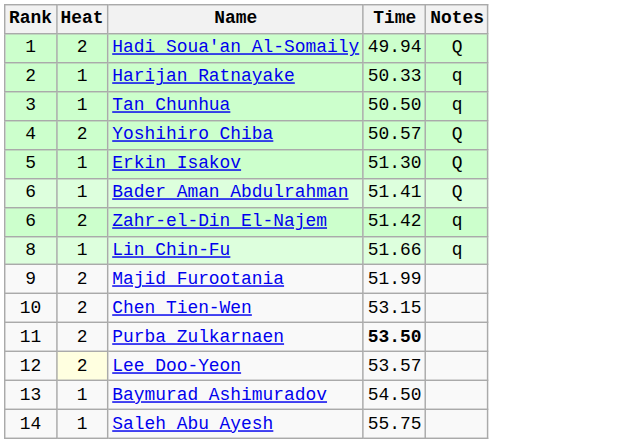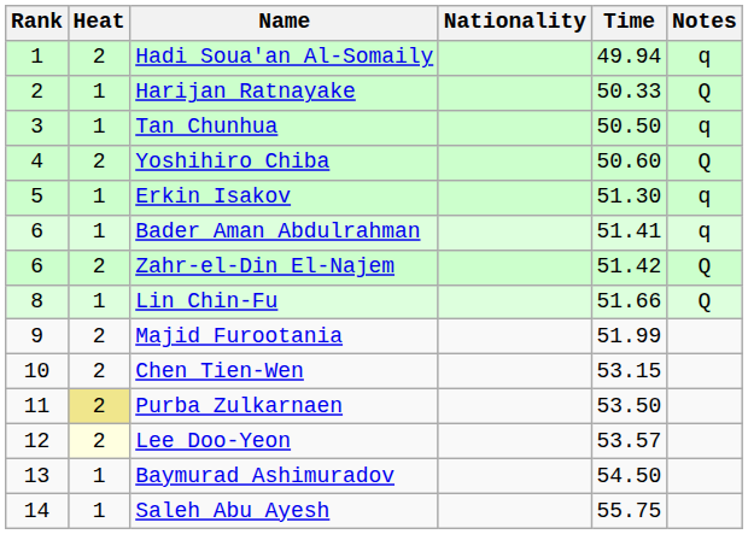+ column: Nationality
Hadi Soua'an Al-Somaily | Notes: Q -> q
Harijan Ratnayake | Notes: q -> Q
Yoshihiro Chiba | Time: 50.57 -> 50.60
Erkin Isakov | Notes: Q -> q
Bader Aman Abdulrahman | Notes: Q -> q
Zahr-el-Din El-Najem | Notes: q -> Q
Lin Chin-Fu | Notes: q -> Q
Purba Zulkarnaen | Heat: no background -> khaki background
Purba Zulkarnaen | Time: bold -> normal
